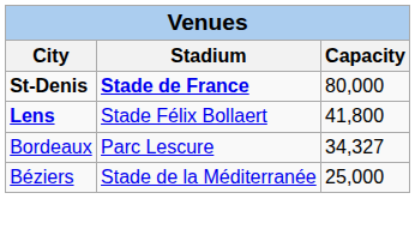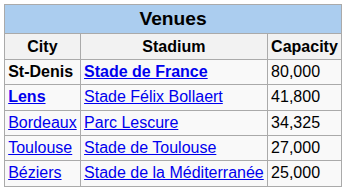Bordeaux | Capacity: 34,327 -> 34,325
+ row: Toulouse | Stade de Toulouse | 27,000
